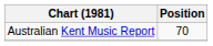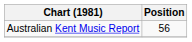Australian Kent Music Report | Position: 70 -> 56
